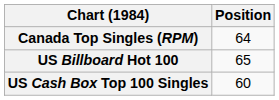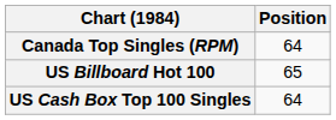US Cash Box Top 100 Singles | Position: 60 -> 64
